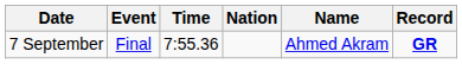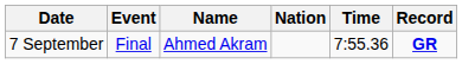columns swapped: Name <-> Time
